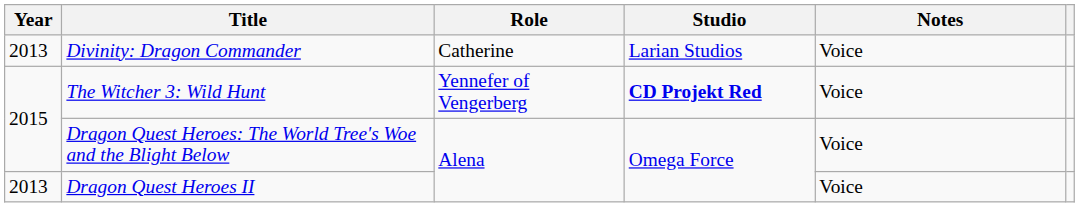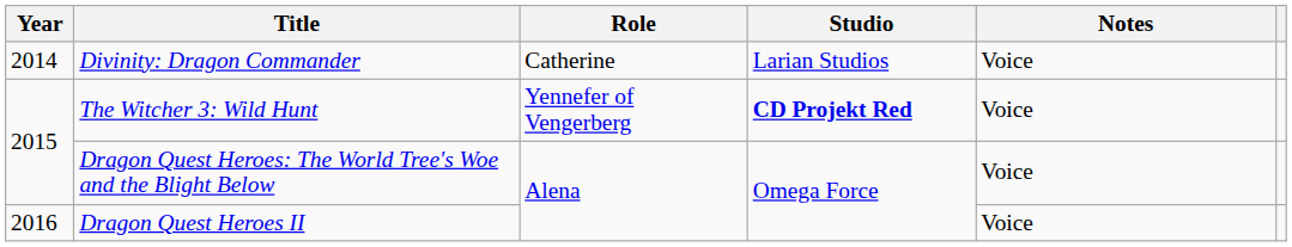Divinity: Dragon Commander | Year: 2013 -> 2014
Dragon Quest Heroes II | Year: 2013 -> 2016
